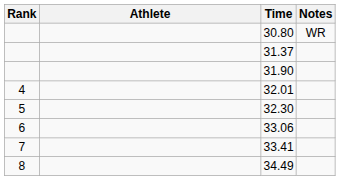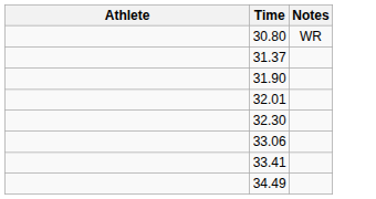- column: Rank | 4 | 5 | 6 | 7 | 8
